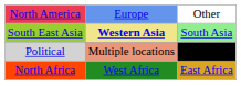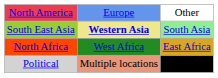rows swapped: North Africa <-> Political
